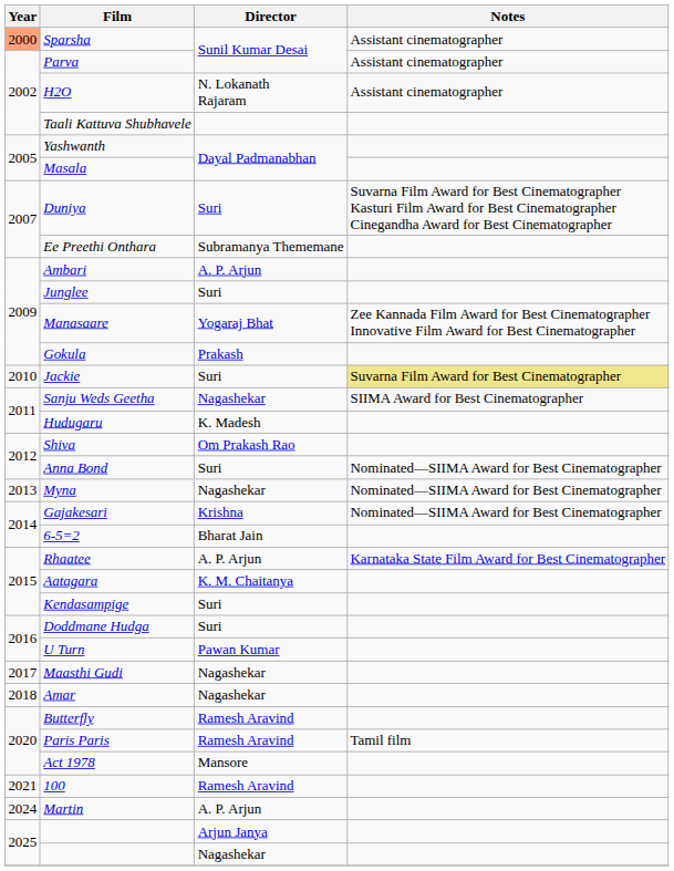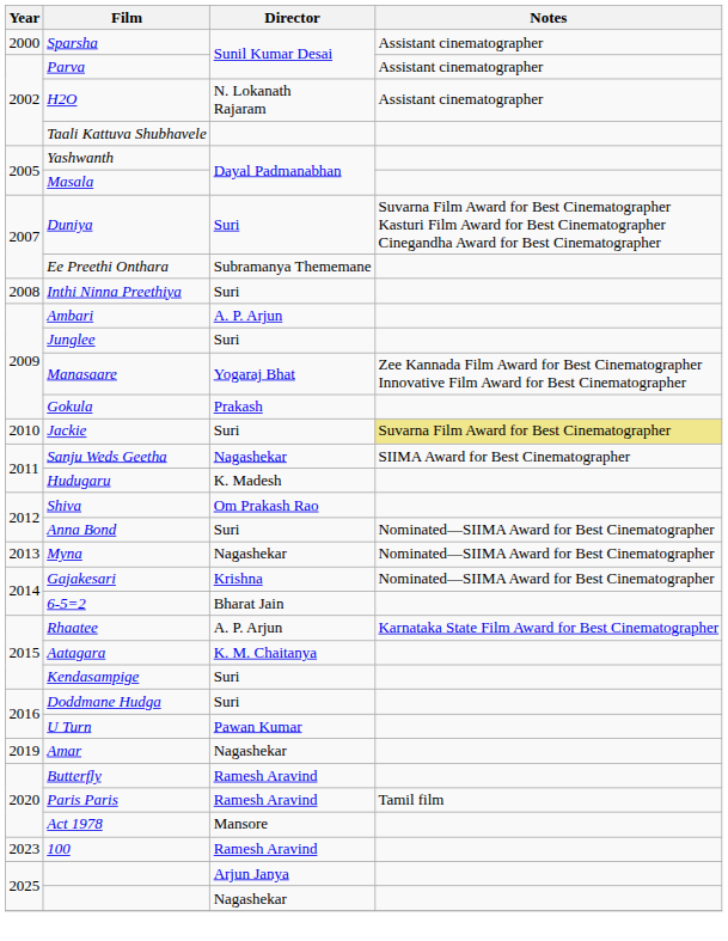Sparsha | Year: lightsalmon background -> no background
+ row: 2008 | Inthi Ninna Preethiya | Suri
- row: 2017 | Maasthi Gudi | Nagashekar
Amar | Year: 2018 -> 2019
100 | Year: 2021 -> 2023
- row: 2024 | Martin | A. P. Arjun
